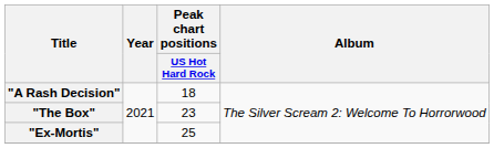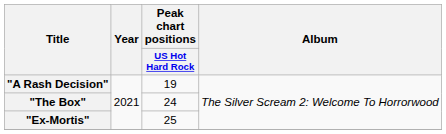"A Rash Decision" | Peak chart positions / US Hot Hard Rock: 18 -> 19
"The Box" | Peak chart positions / US Hot Hard Rock: 23 -> 24
